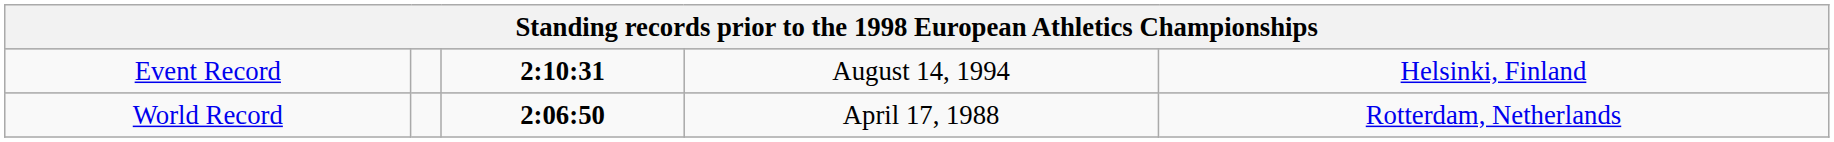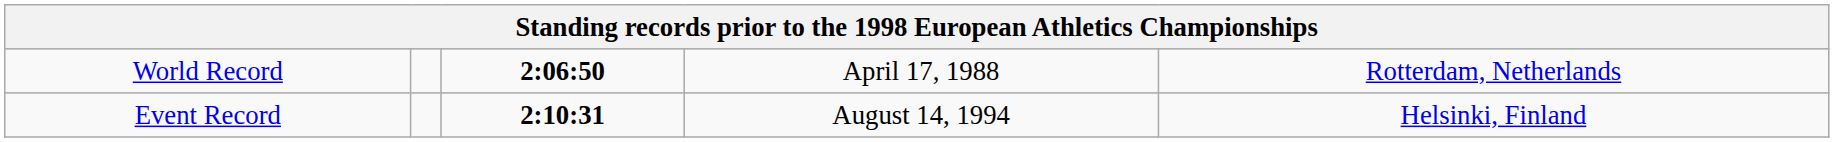rows swapped: World Record <-> Event Record
